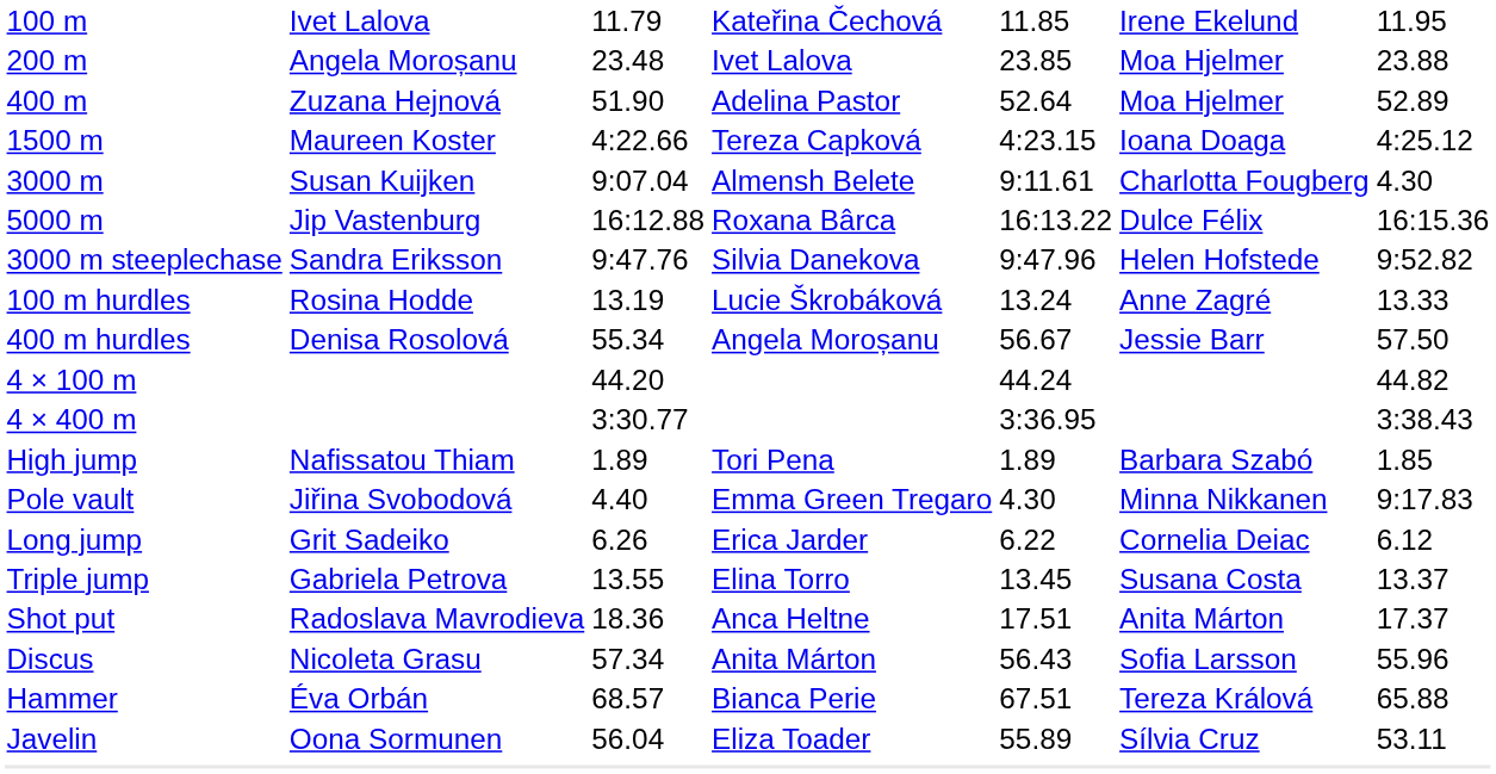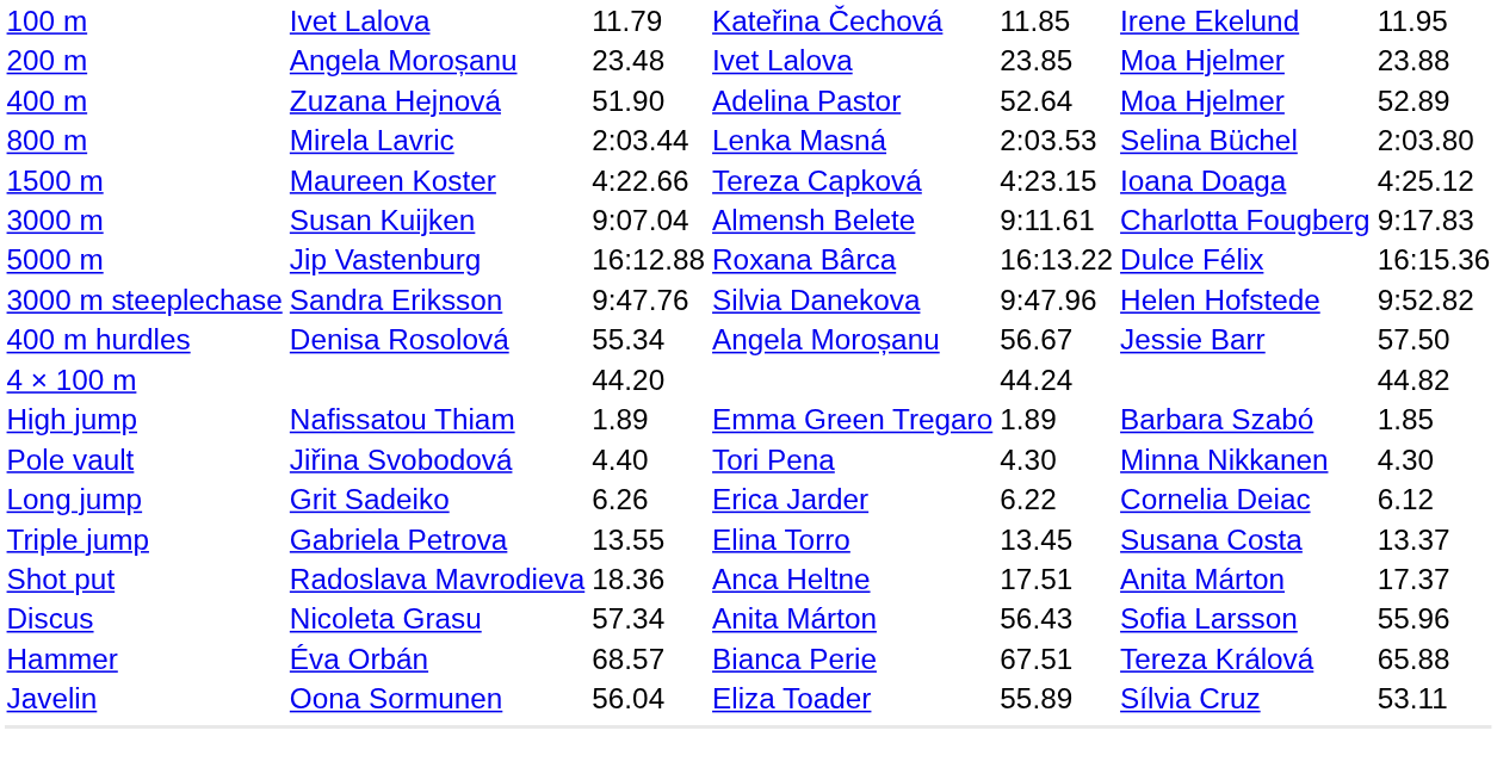+ row: 800 m | Mirela Lavric | 2:03.44 | Lenka Masná | 2:03.53 | Selina Büchel | 2:03.80
3000 m | column 7: 4.30 -> 9:17.83
- row: 100 m hurdles | Rosina Hodde | 13.19 | Lucie Škrobáková | 13.24 | Anne Zagré | 13.33
- row: 4 × 400 m | 3:30.77 | 3:36.95 | 3:38.43
High jump | column 4: Tori Pena -> Emma Green Tregaro
Pole vault | column 4: Emma Green Tregaro -> Tori Pena
Pole vault | column 7: 9:17.83 -> 4.30
